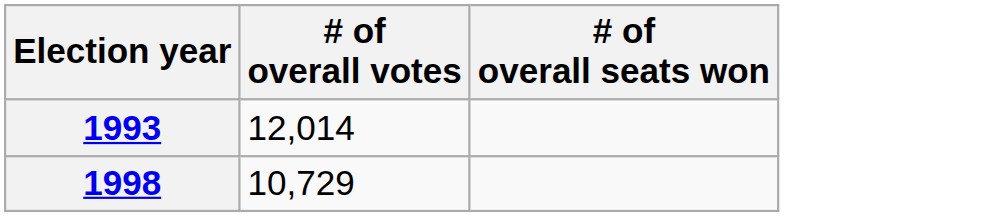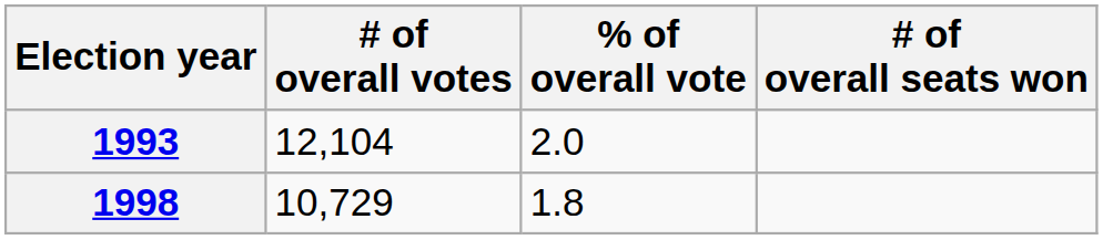+ column: % of overall vote | 2.0 | 1.8
1993 | # of overall votes: 12,014 -> 12,104
